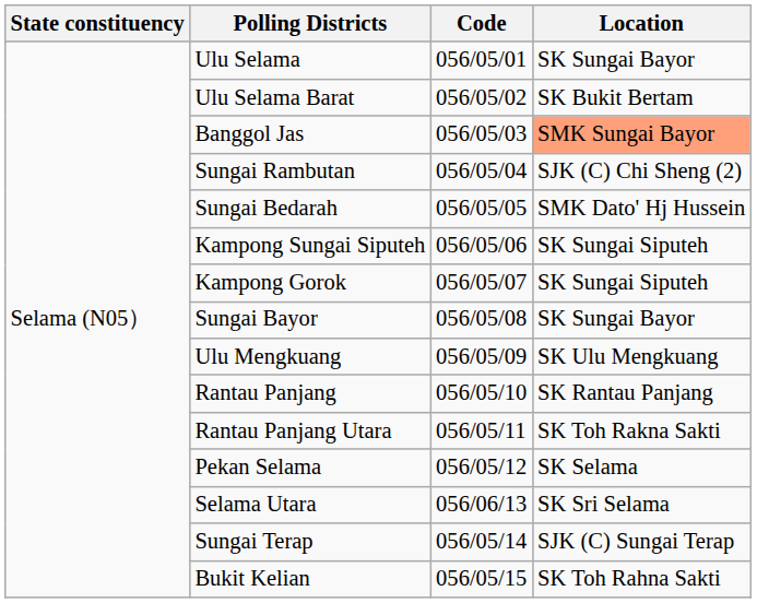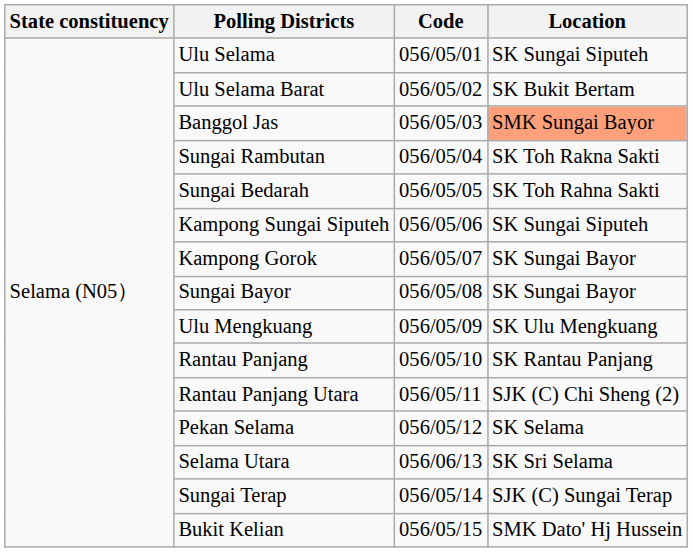Ulu Selama | Location: SK Sungai Bayor -> SK Sungai Siputeh
Sungai Rambutan | Location: SJK (C) Chi Sheng (2) -> SK Toh Rakna Sakti
Sungai Bedarah | Location: SMK Dato' Hj Hussein -> SK Toh Rahna Sakti
Kampong Gorok | Location: SK Sungai Siputeh -> SK Sungai Bayor
Rantau Panjang Utara | Location: SK Toh Rakna Sakti -> SJK (C) Chi Sheng (2)
Bukit Kelian | Location: SK Toh Rahna Sakti -> SMK Dato' Hj Hussein
